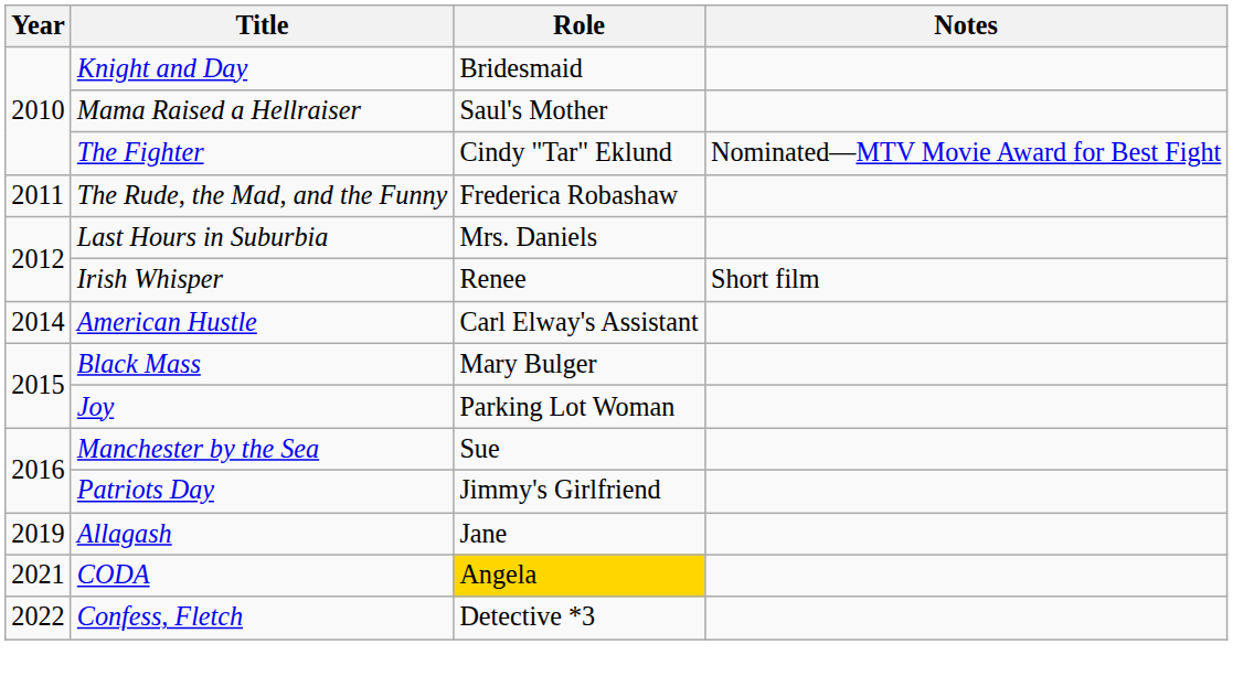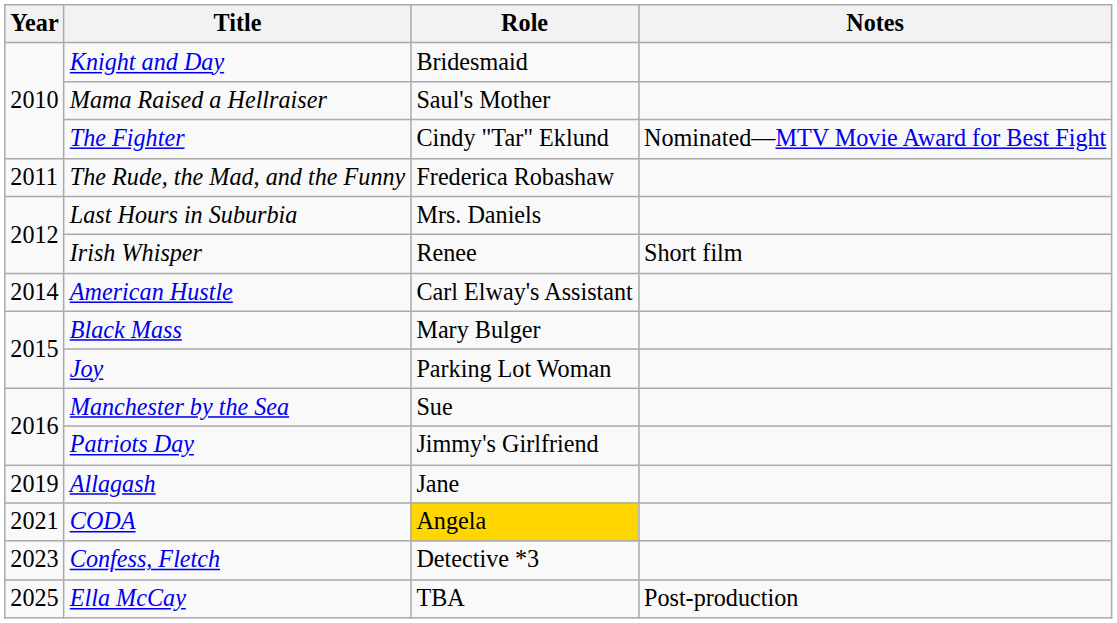Confess, Fletch | Year: 2022 -> 2023
+ row: 2025 | Ella McCay | TBA | Post-production
